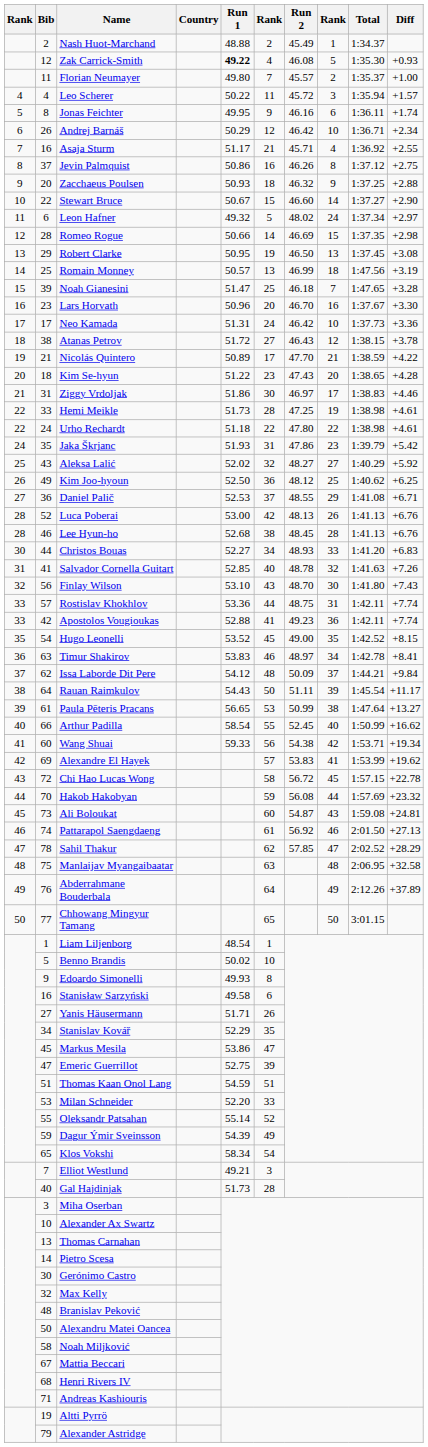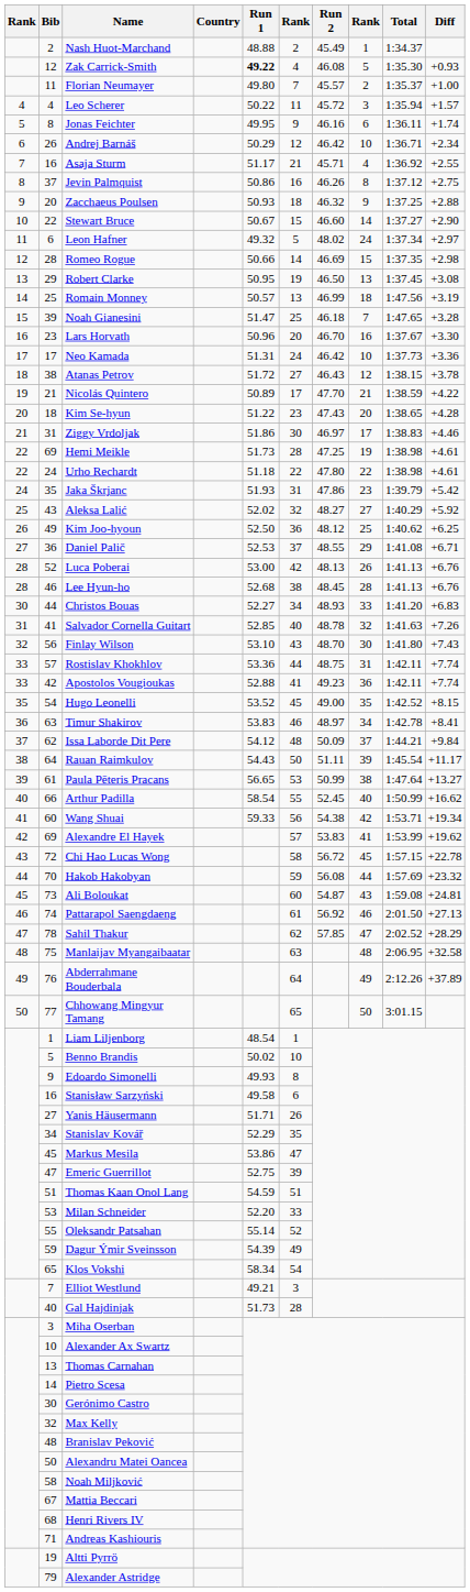Hemi Meikle | Bib: 33 -> 69
